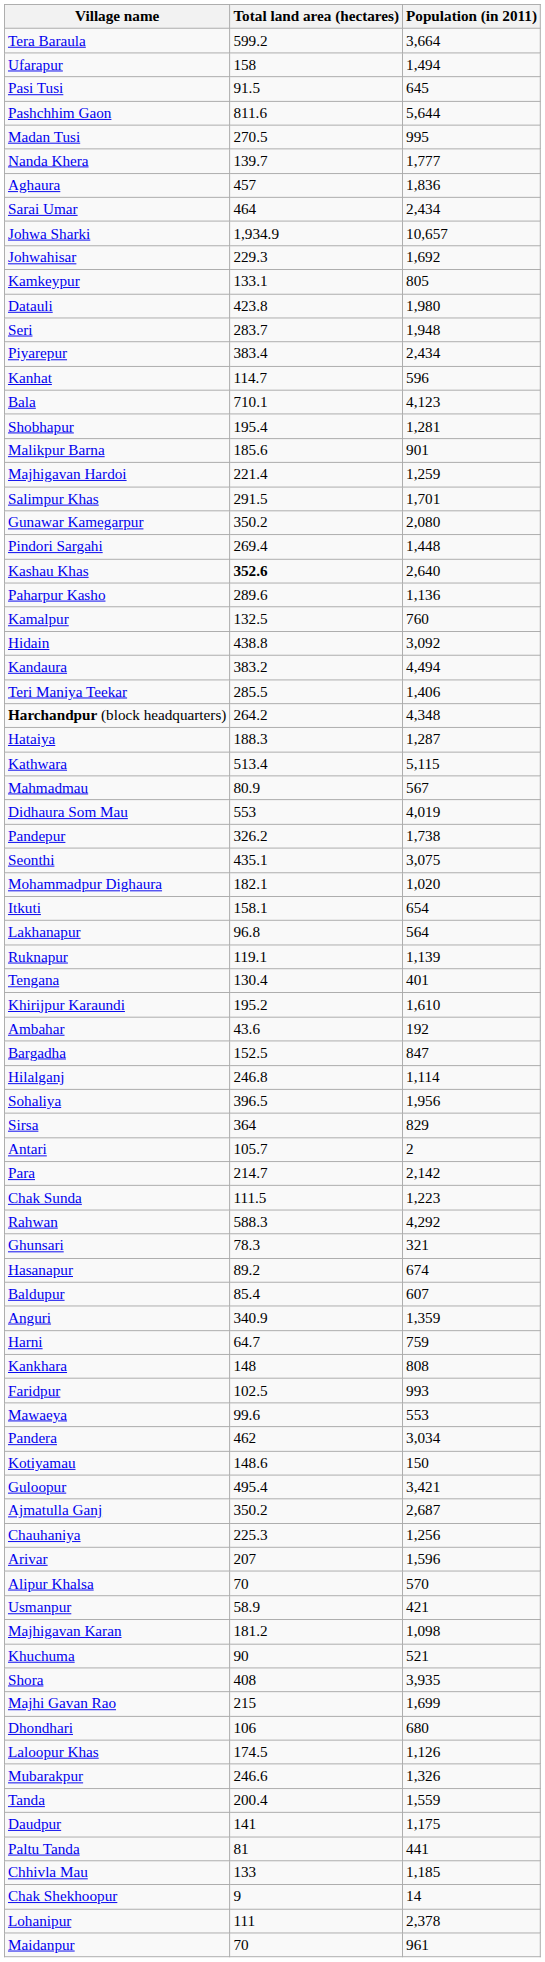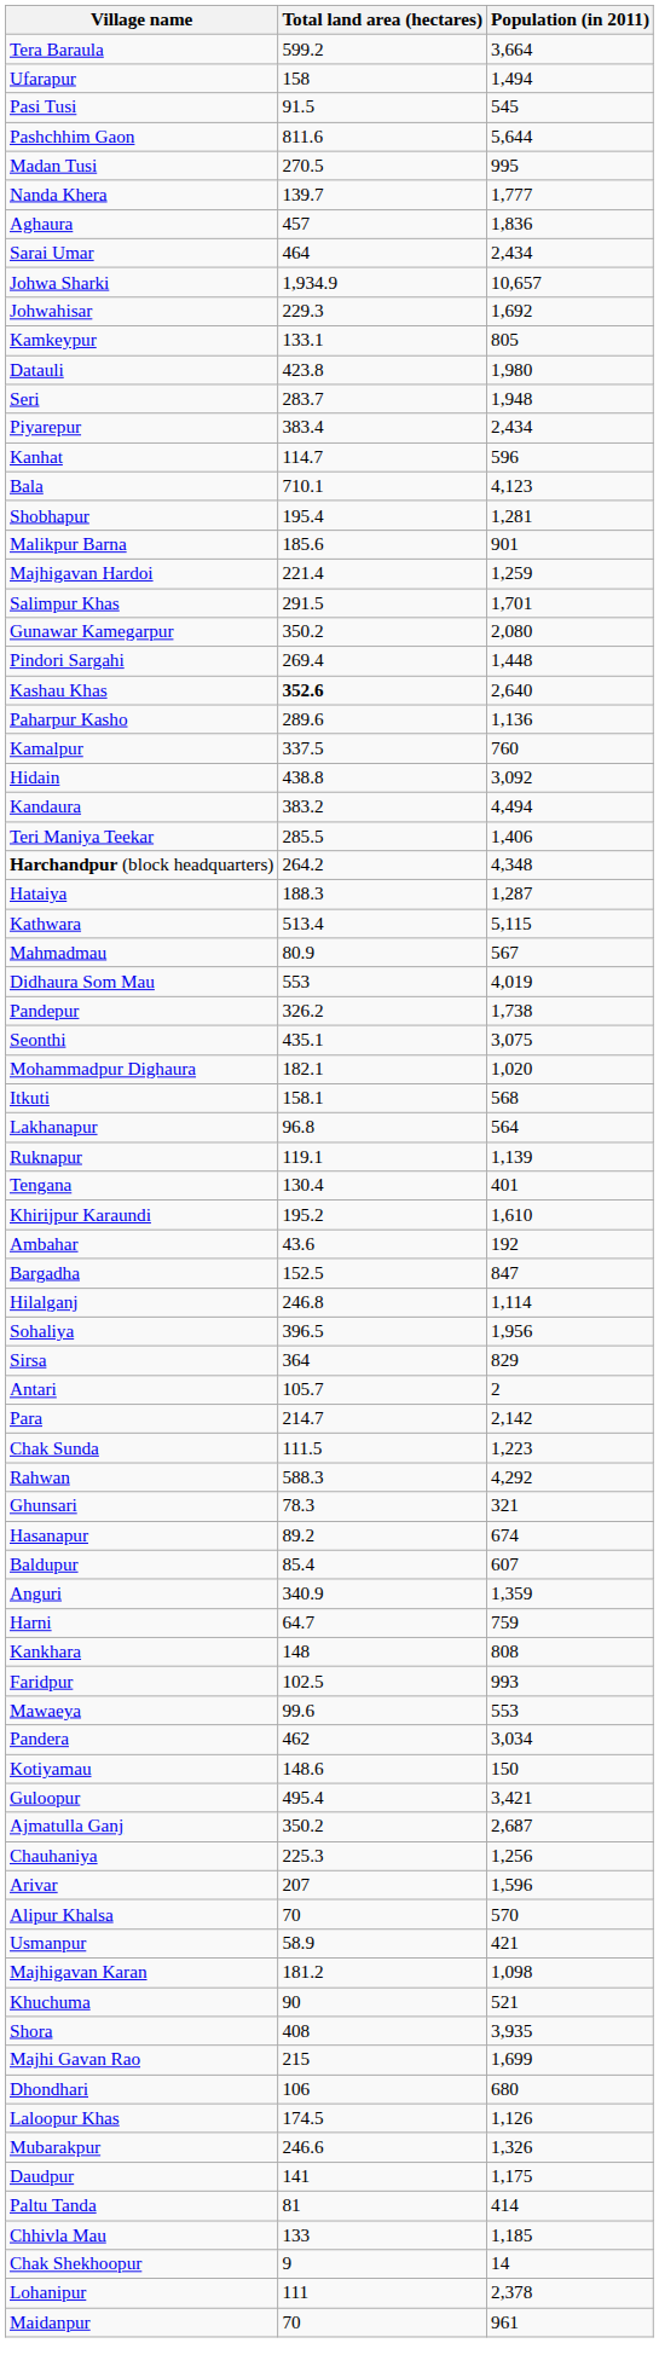Pasi Tusi | Population (in 2011): 645 -> 545
Kamalpur | Total land area (hectares): 132.5 -> 337.5
Itkuti | Population (in 2011): 654 -> 568
- row: Tanda | 200.4 | 1,559
Paltu Tanda | Population (in 2011): 441 -> 414
